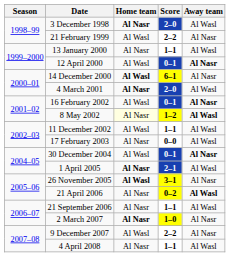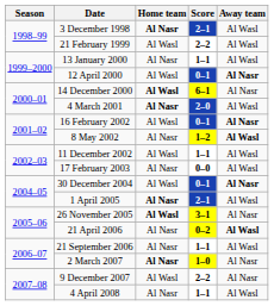3 December 1998 | Score: 2–0 -> 2–1
21 February 1999 | Away team: Al Nasr -> Al Wasl
8 May 2002 | Home team: lightyellow background -> no background
